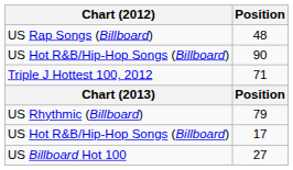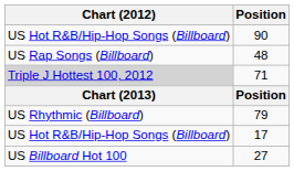rows swapped: 90 <-> 48
71 | Chart (2012): no background -> lightgrey background
